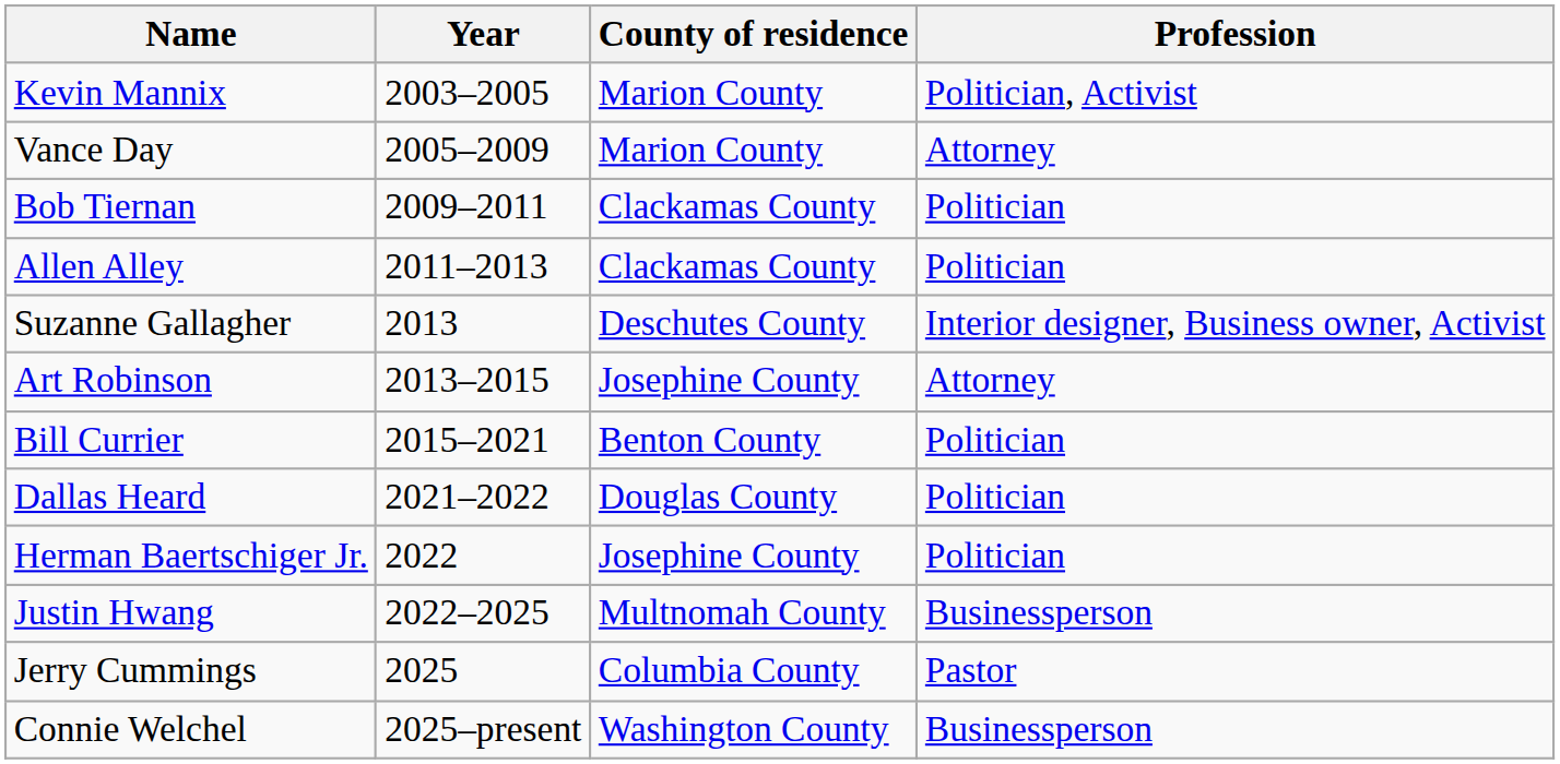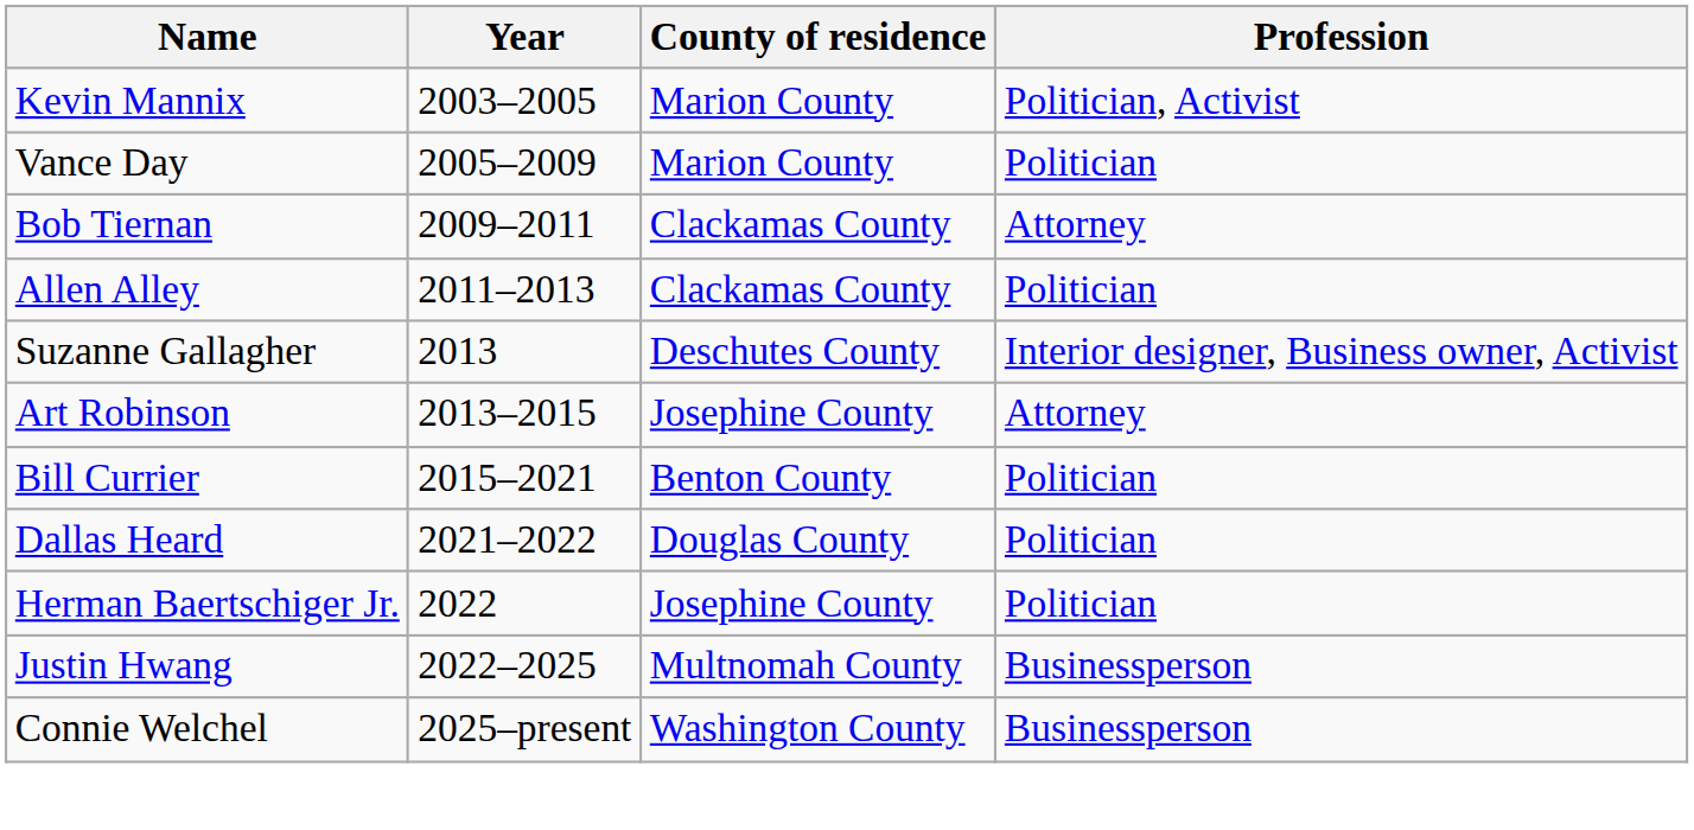Vance Day | Profession: Attorney -> Politician
Bob Tiernan | Profession: Politician -> Attorney
- row: Jerry Cummings | 2025 | Columbia County | Pastor
